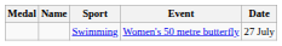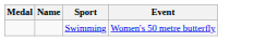- column: Date | 27 July
